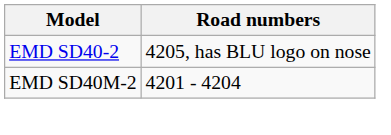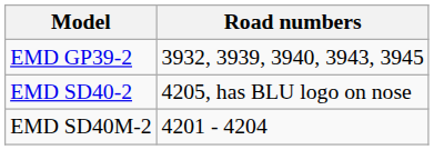+ row: EMD GP39-2 | 3932, 3939, 3940, 3943, 3945
